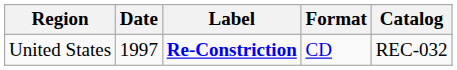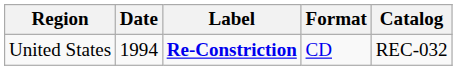United States | Date: 1997 -> 1994
